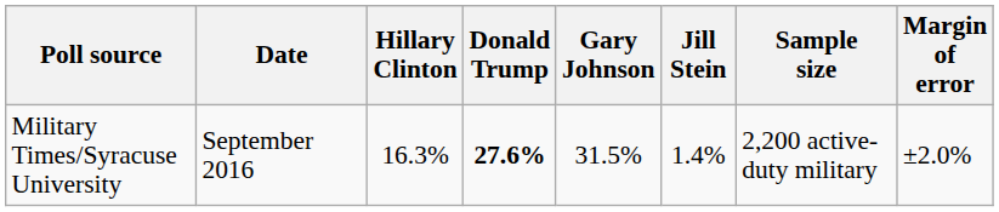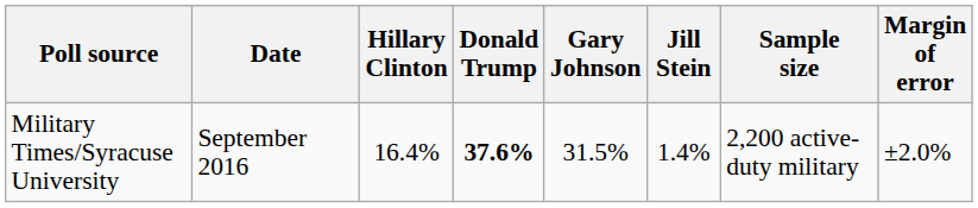Military Times/Syracuse University | Hillary Clinton: 16.3% -> 16.4%
Military Times/Syracuse University | Donald Trump: 27.6% -> 37.6%
